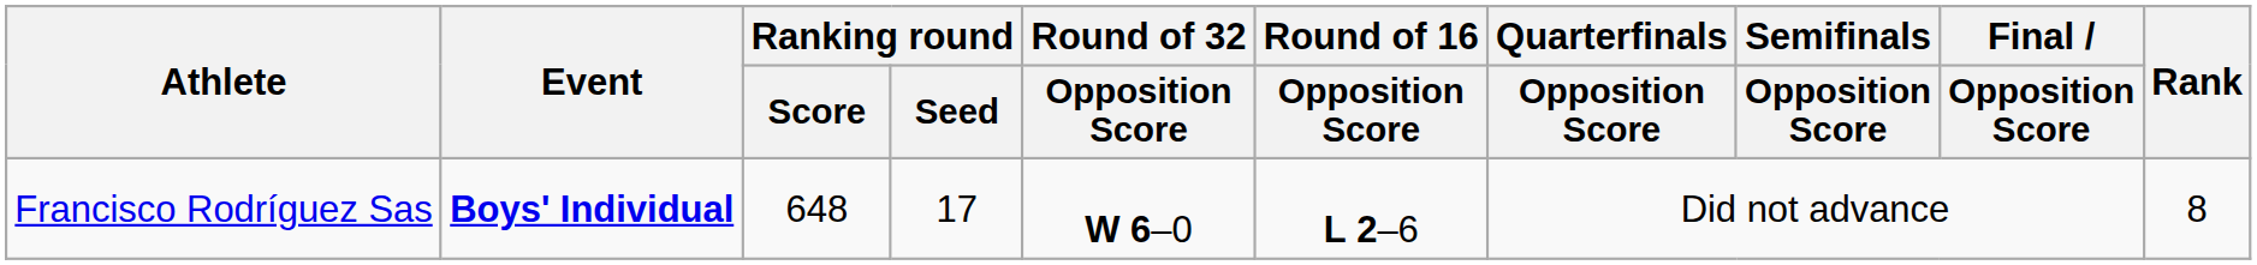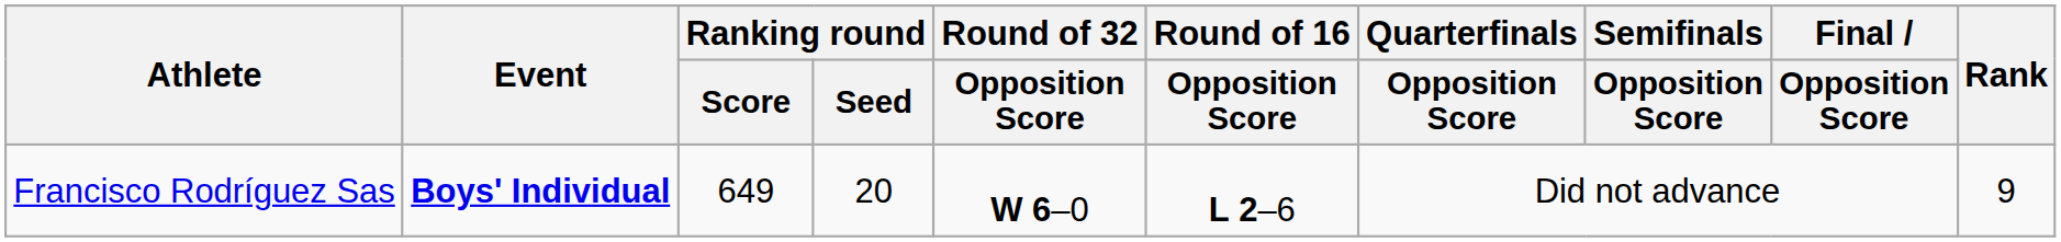Francisco Rodríguez Sas | Ranking round / Score: 648 -> 649
Francisco Rodríguez Sas | Ranking round / Seed: 17 -> 20
Francisco Rodríguez Sas | Rank: 8 -> 9
